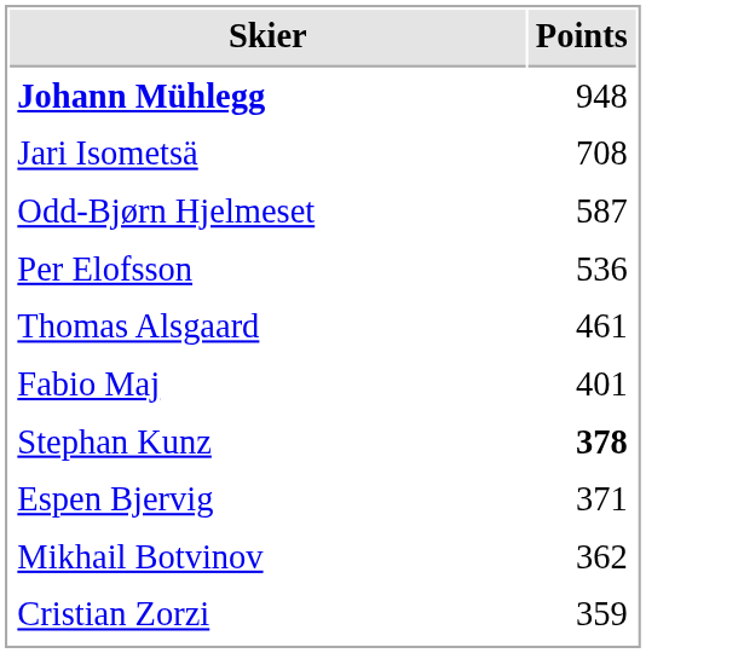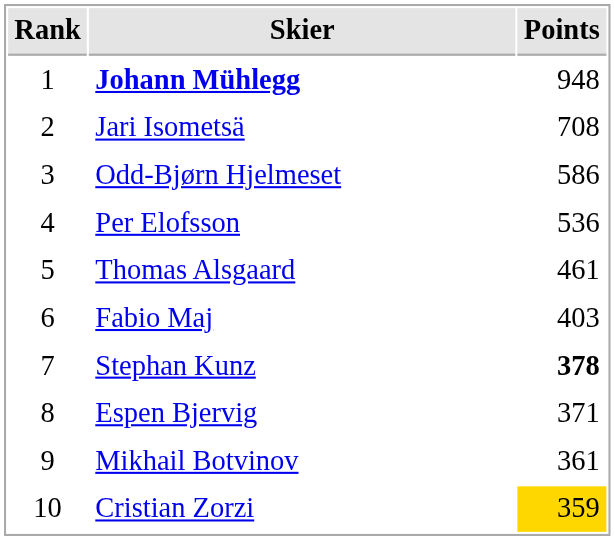+ column: Rank | 1 | 2 | 3 | 4 | 5 | 6 | 7 | 8 | 9 | 10
Odd-Bjørn Hjelmeset | Points: 587 -> 586
Fabio Maj | Points: 401 -> 403
Mikhail Botvinov | Points: 362 -> 361
Cristian Zorzi | Points: no background -> gold background
